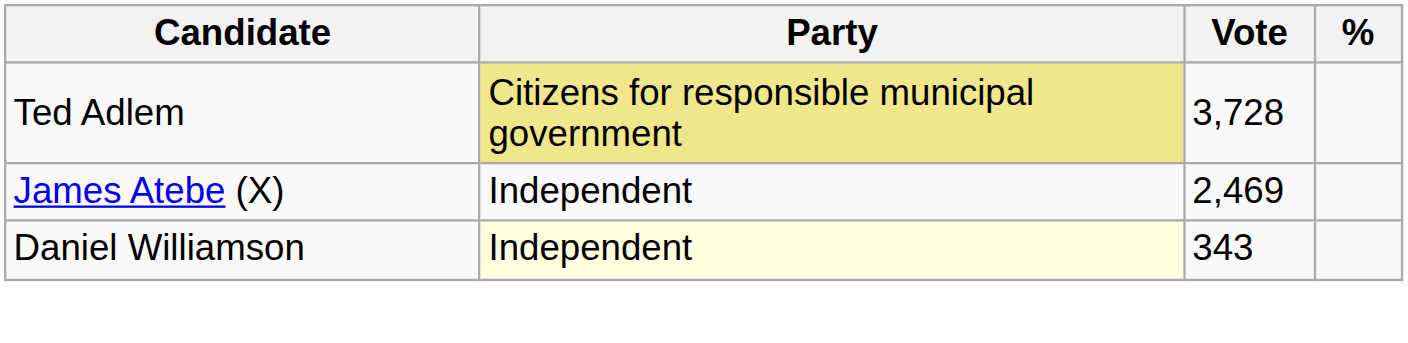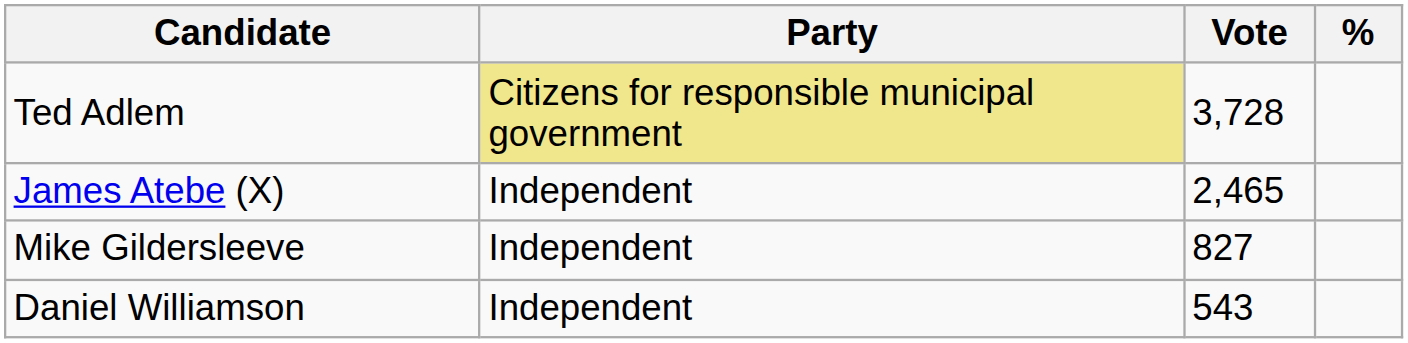James Atebe (X) | Vote: 2,469 -> 2,465
+ row: Mike Gildersleeve | Independent | 827
Daniel Williamson | Party: lightyellow background -> no background
Daniel Williamson | Vote: 343 -> 543
